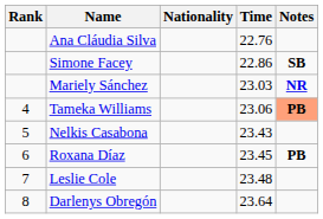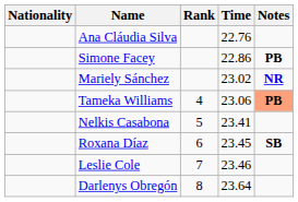columns swapped: Rank <-> Nationality
Simone Facey | Notes: SB -> PB
Mariely Sánchez | Time: 23.03 -> 23.02
Nelkis Casabona | Time: 23.43 -> 23.41
Roxana Díaz | Notes: PB -> SB
Leslie Cole | Time: 23.48 -> 23.46
